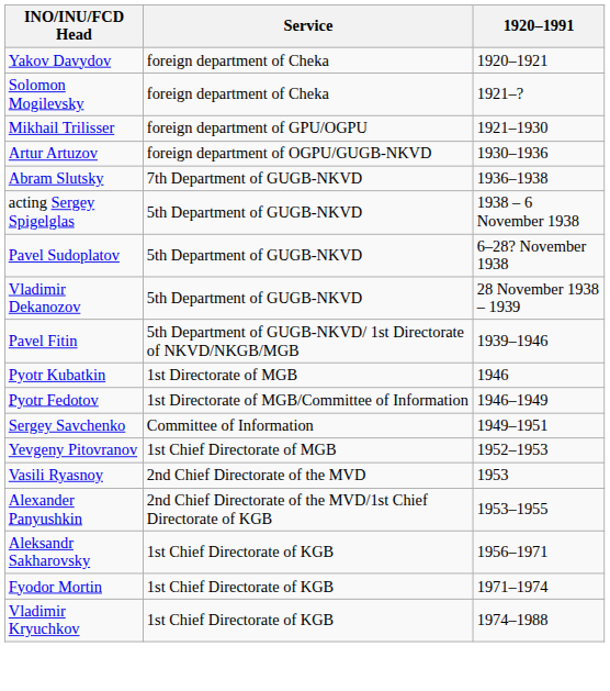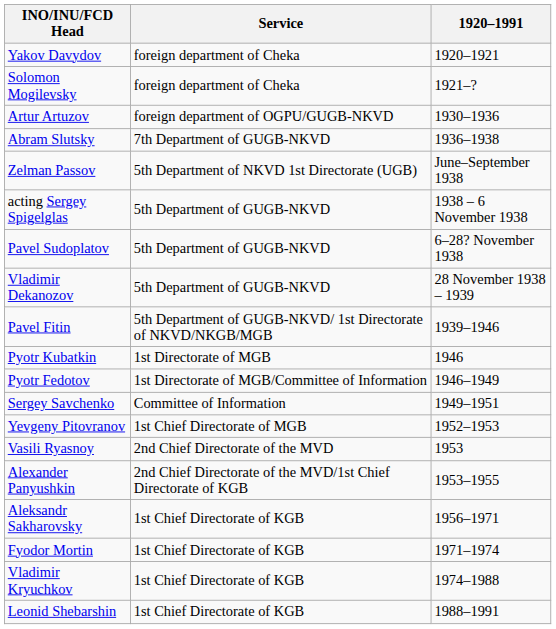- row: Mikhail Trilisser | foreign department of GPU/OGPU | 1921–1930
+ row: Zelman Passov | 5th Department of NKVD 1st Directorate (UGB) | June–September 1938
+ row: Leonid Shebarshin | 1st Chief Directorate of KGB | 1988–1991
